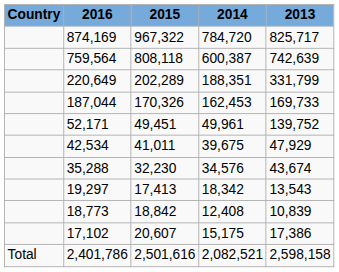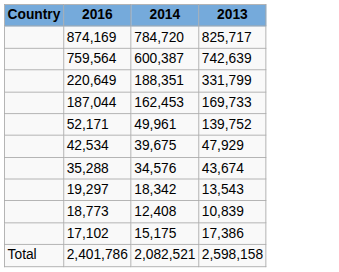- column: 2015 | 967,322 | 808,118 | 202,289 | 170,326 | 49,451 | 41,011 | 32,230 | 17,413 | 18,842 | 20,607 | 2,501,616
